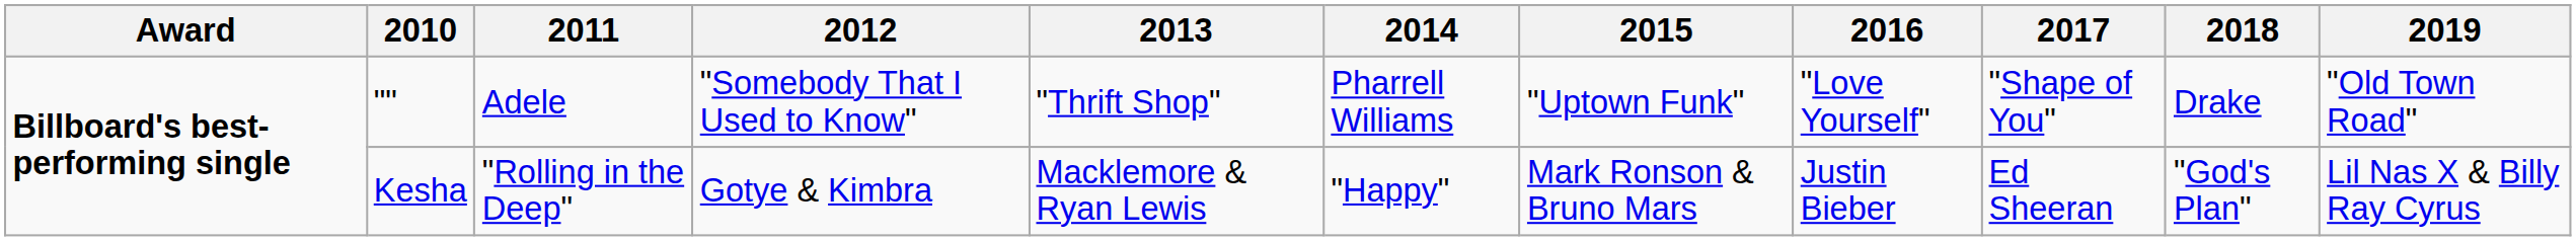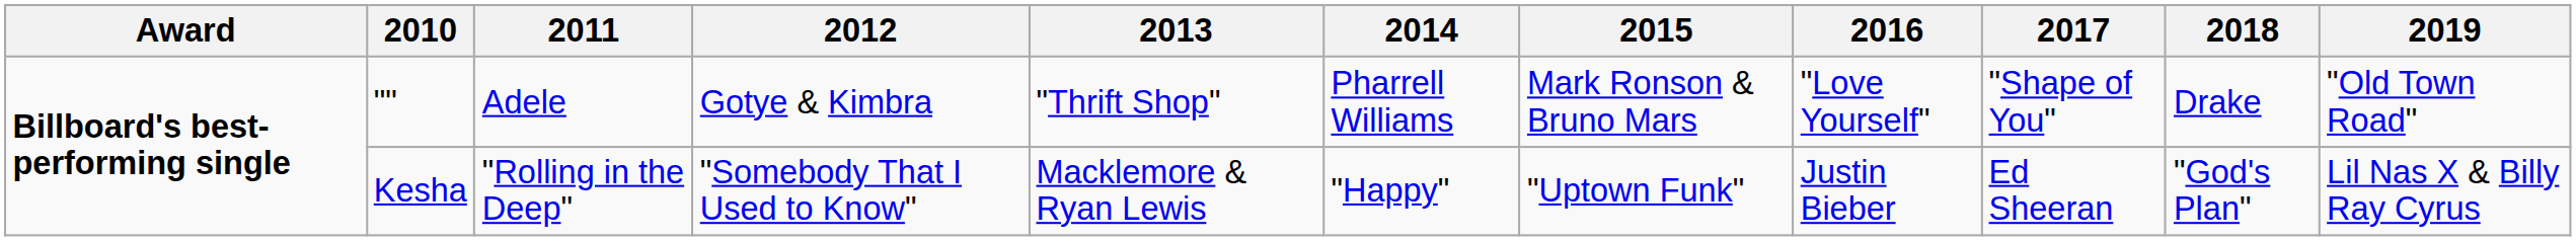"" | 2012: "Somebody That I Used to Know" -> Gotye & Kimbra
"" | 2015: "Uptown Funk" -> Mark Ronson & Bruno Mars
Kesha | 2012: Gotye & Kimbra -> "Somebody That I Used to Know"
Kesha | 2015: Mark Ronson & Bruno Mars -> "Uptown Funk"
